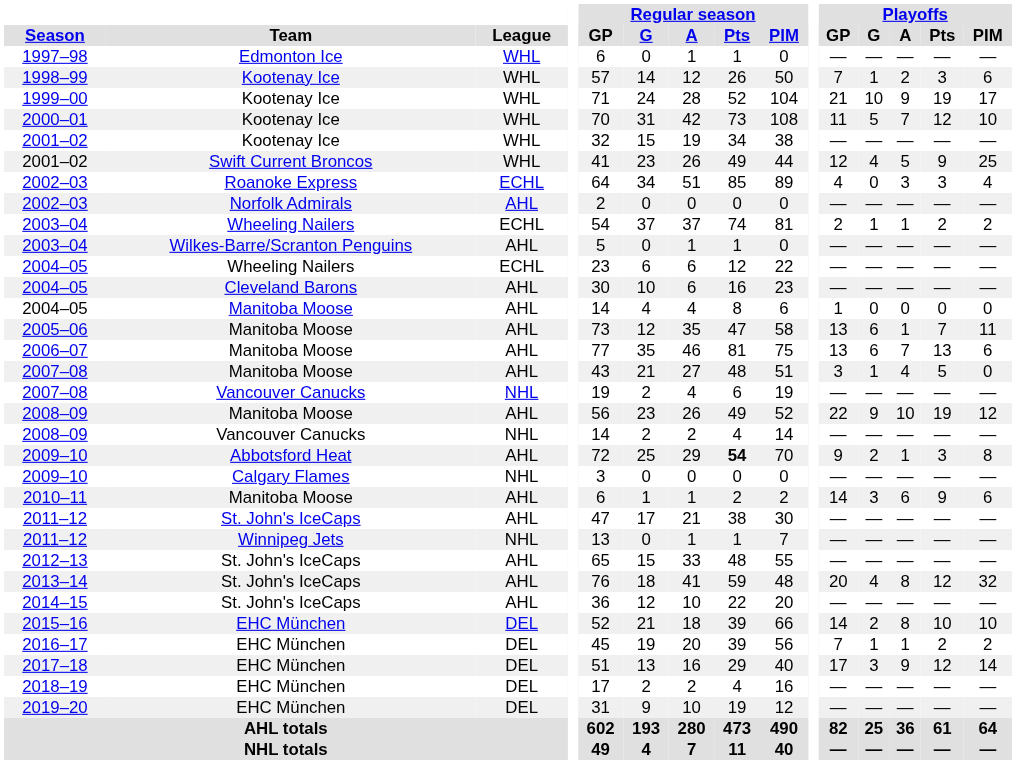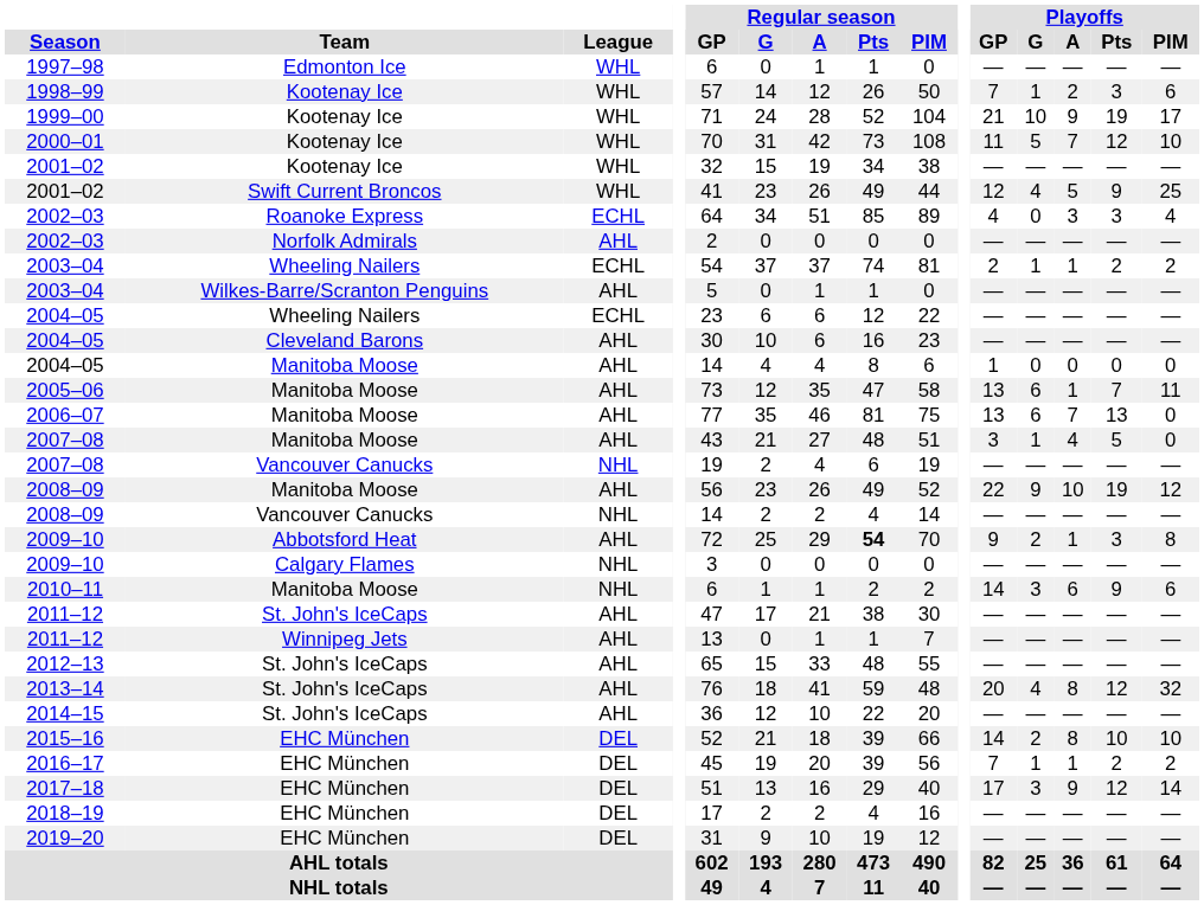2006–07 | Playoffs / PIM: 6 -> 0
2010–11 | League: AHL -> NHL
2011–12 / Winnipeg Jets | League: NHL -> AHL
